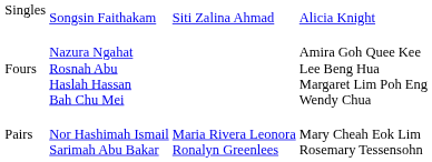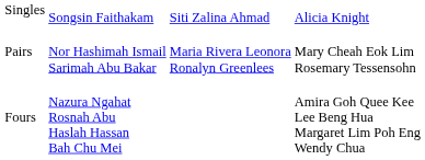rows swapped: Pairs <-> Fours
